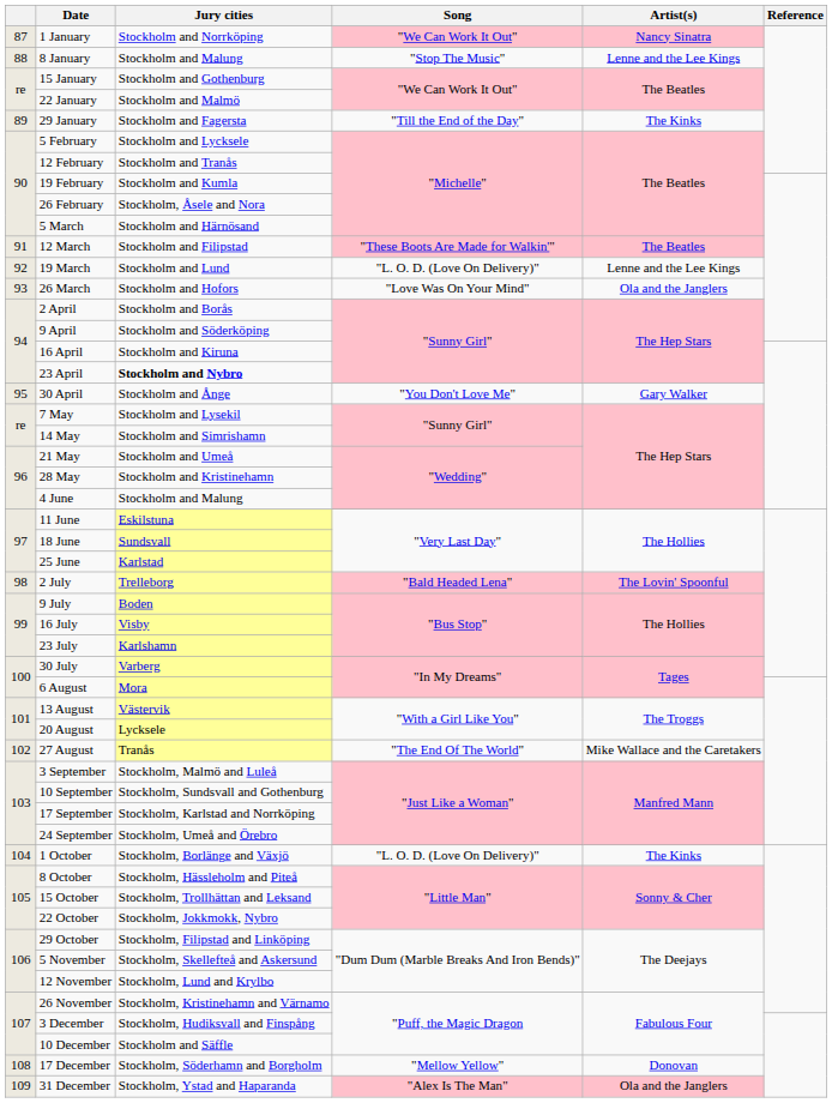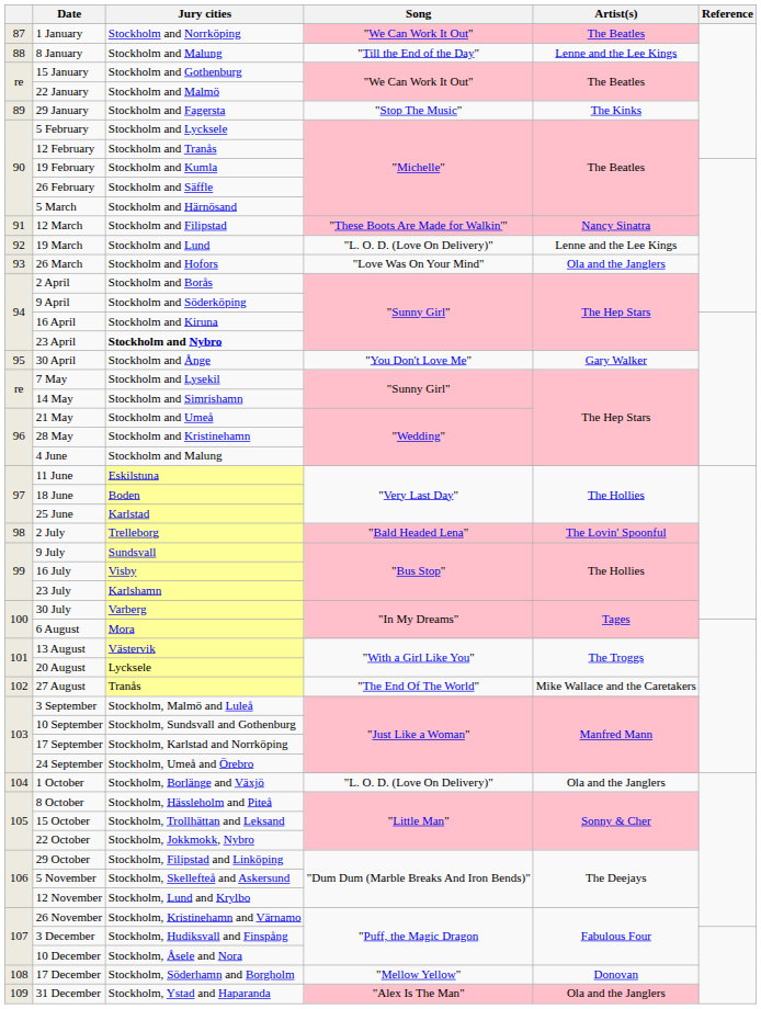1 January | Artist(s): Nancy Sinatra -> The Beatles
8 January | Song: "Stop The Music" -> "Till the End of the Day"
29 January | Song: "Till the End of the Day" -> "Stop The Music"
26 February | Jury cities: Stockholm, Åsele and Nora -> Stockholm and Säffle
12 March | Artist(s): The Beatles -> Nancy Sinatra
18 June | Jury cities: Sundsvall -> Boden
9 July | Jury cities: Boden -> Sundsvall
1 October | Artist(s): The Kinks -> Ola and the Janglers
10 December | Jury cities: Stockholm and Säffle -> Stockholm, Åsele and Nora
